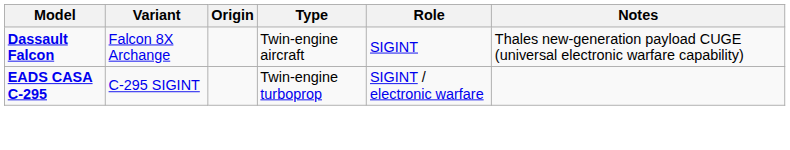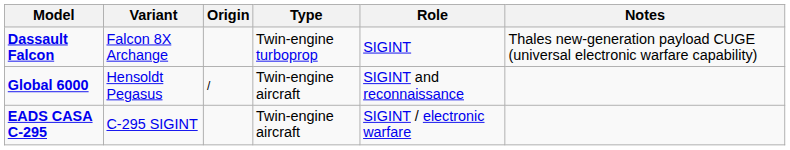Dassault Falcon | Type: Twin-engine aircraft -> Twin-engine turboprop
+ row: Global 6000 | Hensoldt Pegasus | / | Twin-engine aircraft | SIGINT and reconnaissance
EADS CASA C-295 | Type: Twin-engine turboprop -> Twin-engine aircraft
